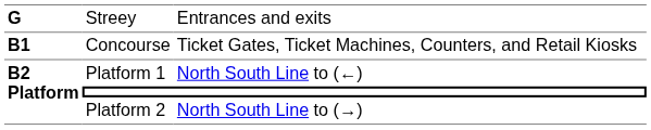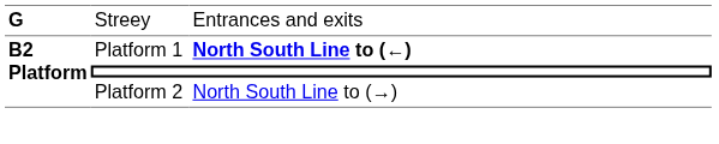- row: B1 | Concourse | Ticket Gates, Ticket Machines, Counters, and Retail Kiosks
Platform 1 | column 3: normal -> bold
